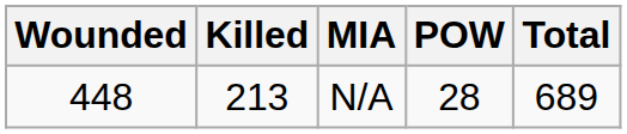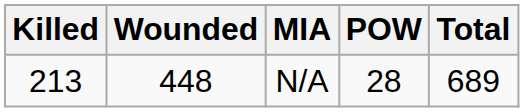columns swapped: Killed <-> Wounded
